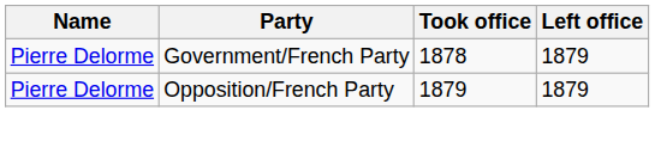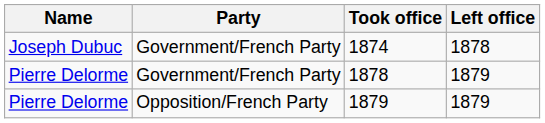+ row: Joseph Dubuc | Government/French Party | 1874 | 1878
